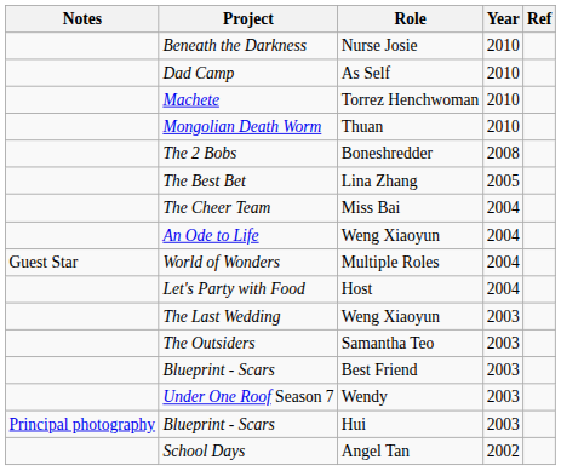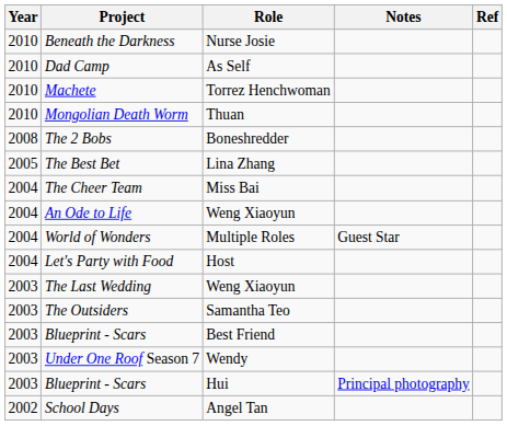columns swapped: Year <-> Notes
